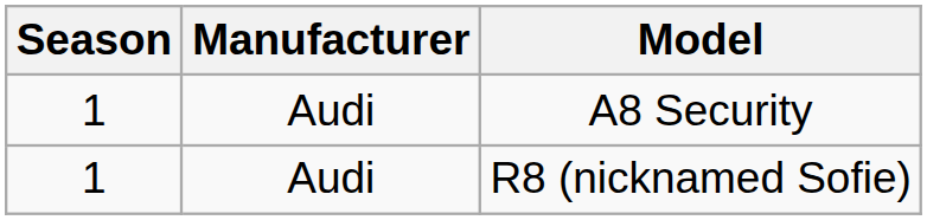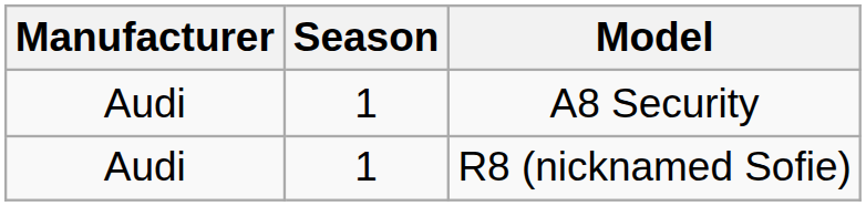columns swapped: Season <-> Manufacturer
